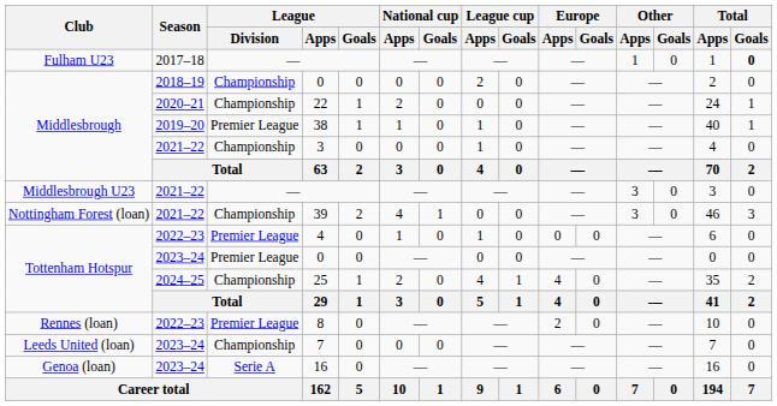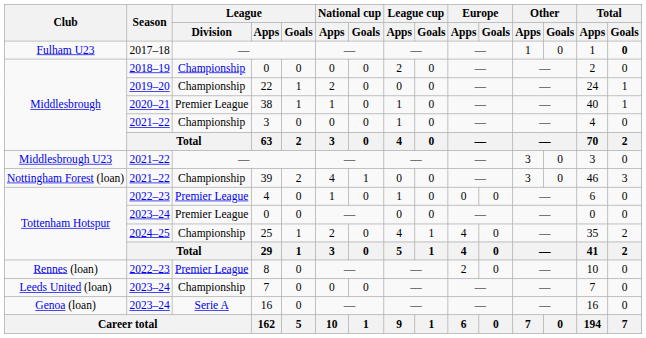22 | Season: 2020–21 -> 2019–20
38 | Season: 2019–20 -> 2020–21
